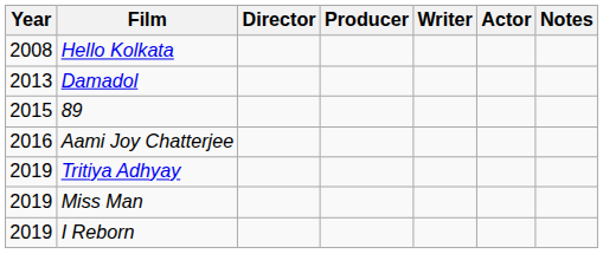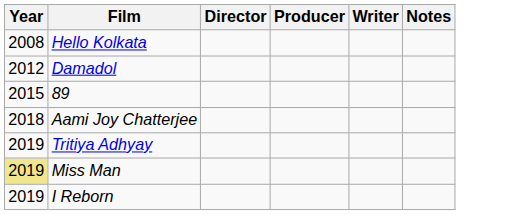- column: Actor
Damadol | Year: 2013 -> 2012
Aami Joy Chatterjee | Year: 2016 -> 2018
Miss Man | Year: no background -> khaki background
